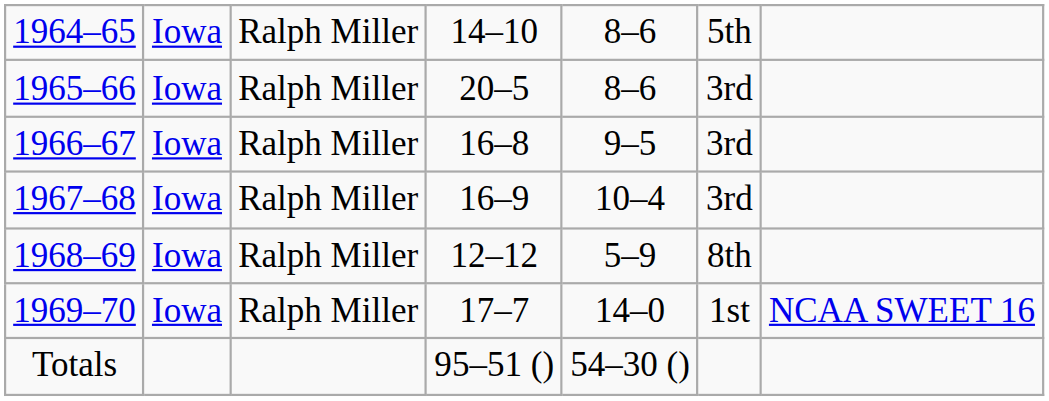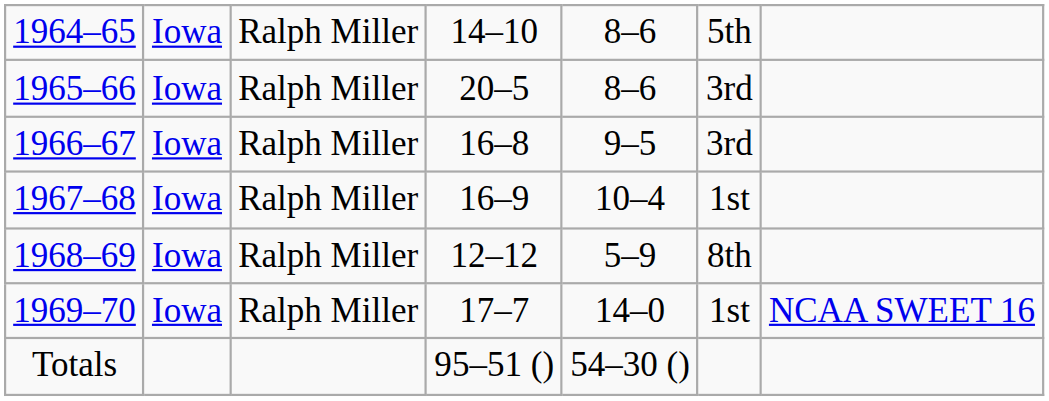1967–68 | column 6: 3rd -> 1st
